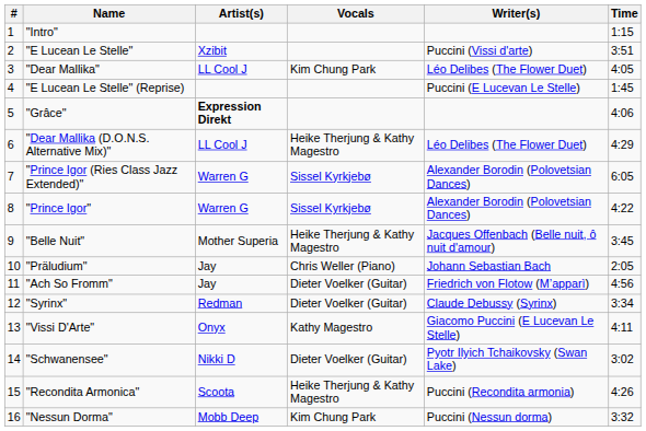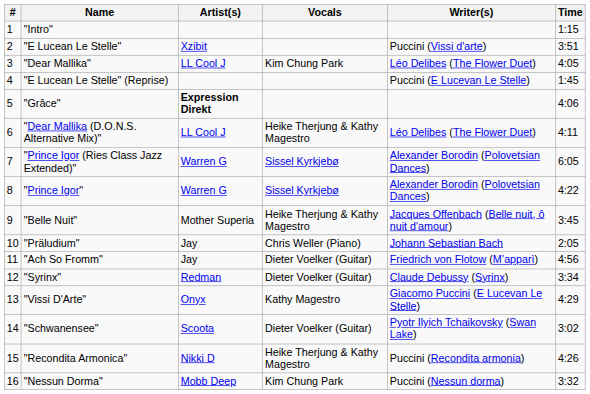"Dear Mallika (D.O.N.S. Alternative Mix)" | Time: 4:29 -> 4:11
"Vissi D'Arte" | Time: 4:11 -> 4:29
"Schwanensee" | Artist(s): Nikki D -> Scoota
"Recondita Armonica" | Artist(s): Scoota -> Nikki D
